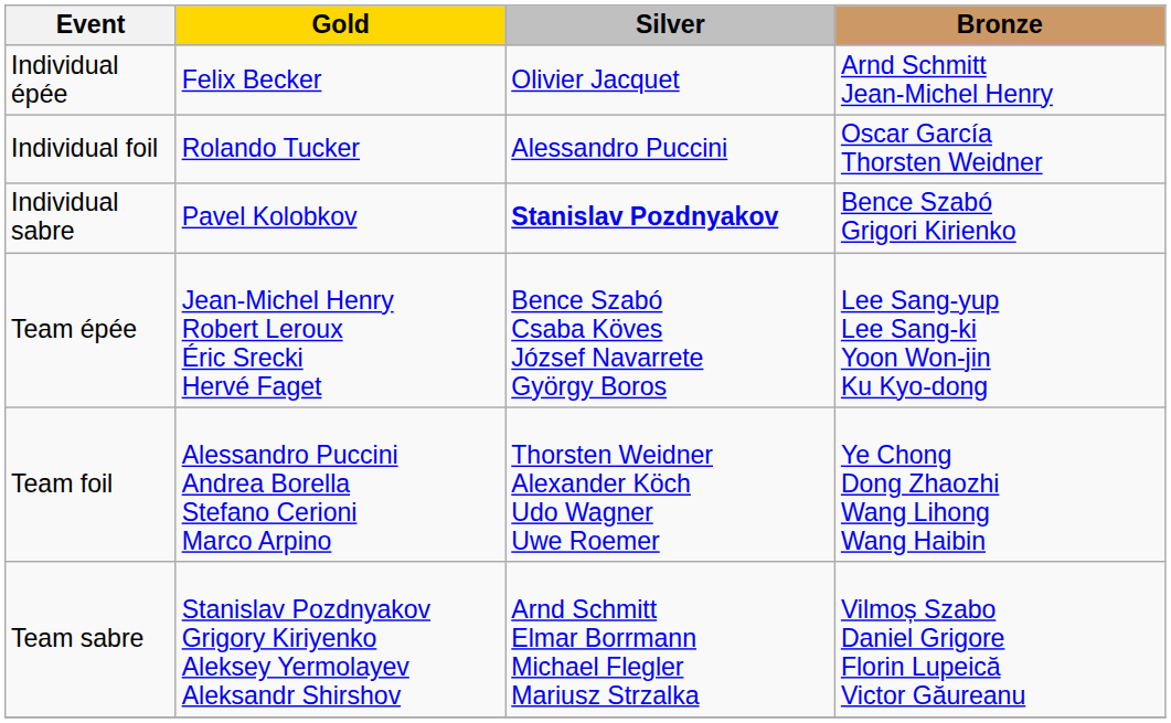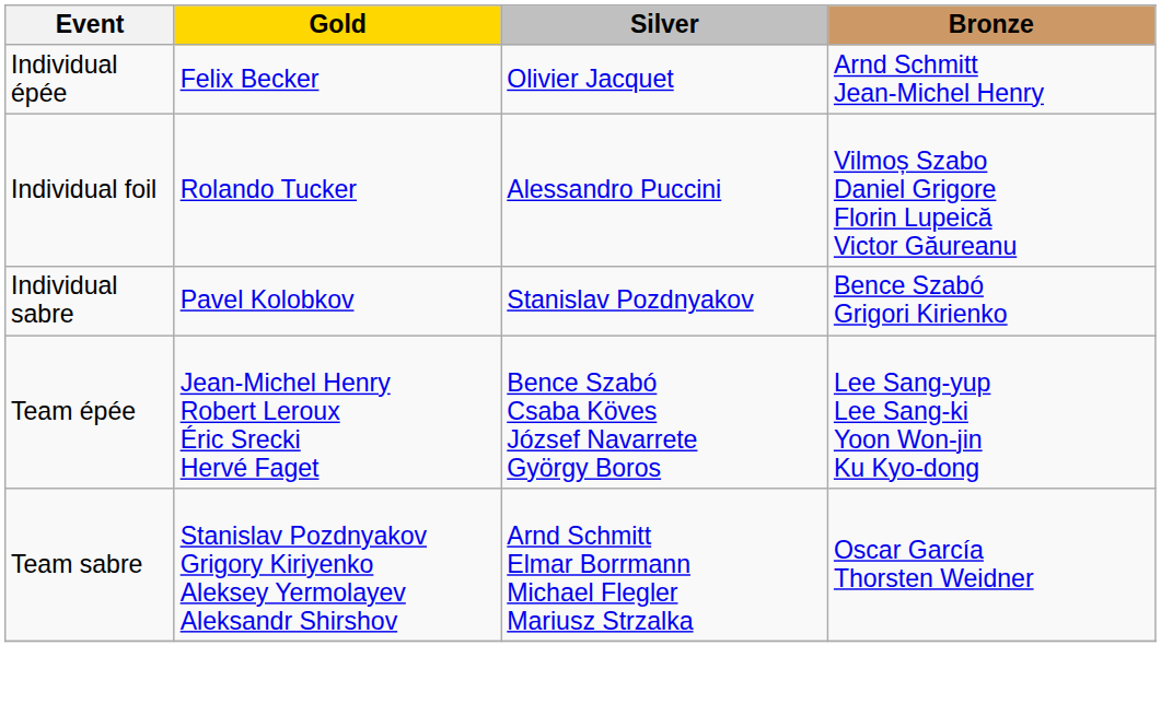Individual foil | Bronze: Oscar García Thorsten Weidner -> Vilmoș Szabo Daniel Grigore Florin Lupeică Victor Găureanu
Individual sabre | Silver: bold -> normal
- row: Team foil | Alessandro Puccini Andrea Borella Stefano Cerioni Marco Arpino | Thorsten Weidner Alexander Köch Udo Wagner Uwe Roemer | Ye Chong Dong Zhaozhi Wang Lihong Wang Haibin
Team sabre | Bronze: Vilmoș Szabo Daniel Grigore Florin Lupeică Victor Găureanu -> Oscar García Thorsten Weidner
